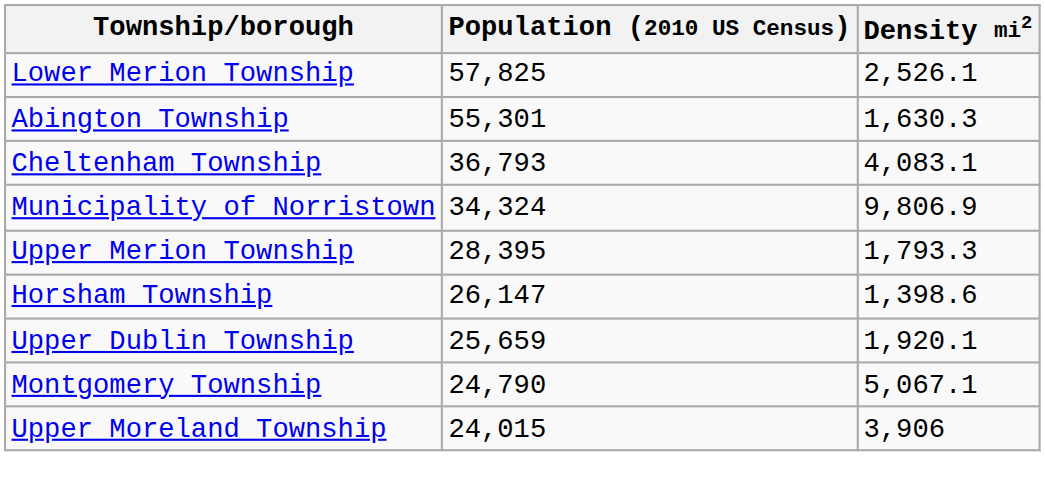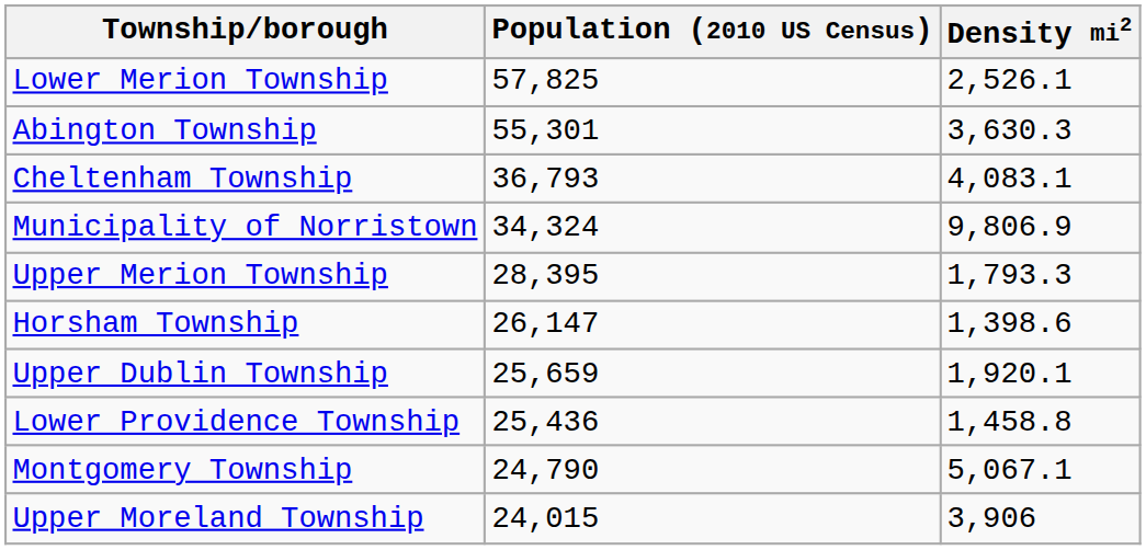Abington Township | Density mi2: 1,630.3 -> 3,630.3
+ row: Lower Providence Township | 25,436 | 1,458.8
